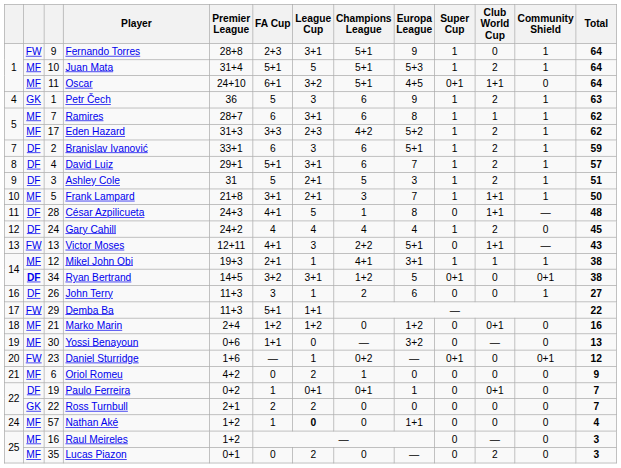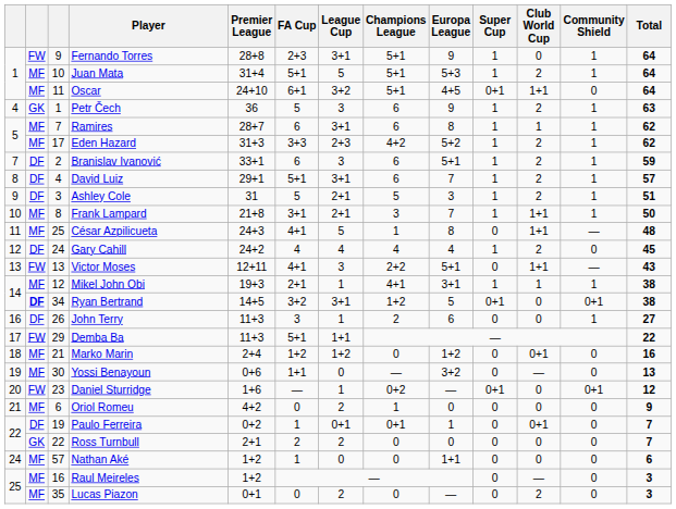Frank Lampard | column 3: 5 -> 8
César Azpilicueta | column 2: DF -> MF
César Azpilicueta | column 3: 28 -> 25
Nathan Aké | League Cup: bold -> normal
Nathan Aké | Total: 4 -> 6
